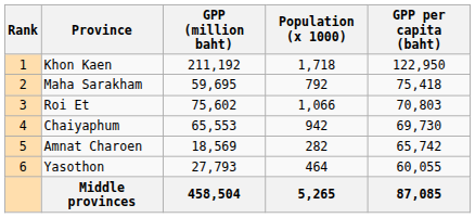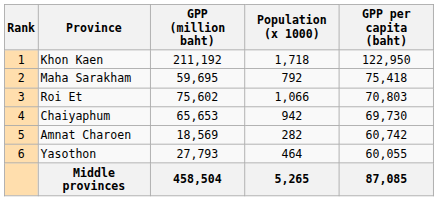Chaiyaphum | GPP (million baht): 65,553 -> 65,653
Amnat Charoen | GPP per capita (baht): 65,742 -> 60,742
